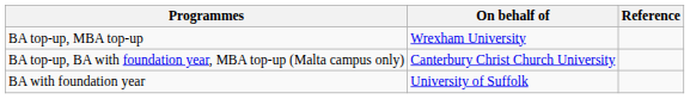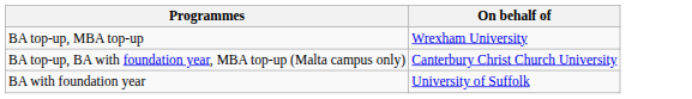- column: Reference
